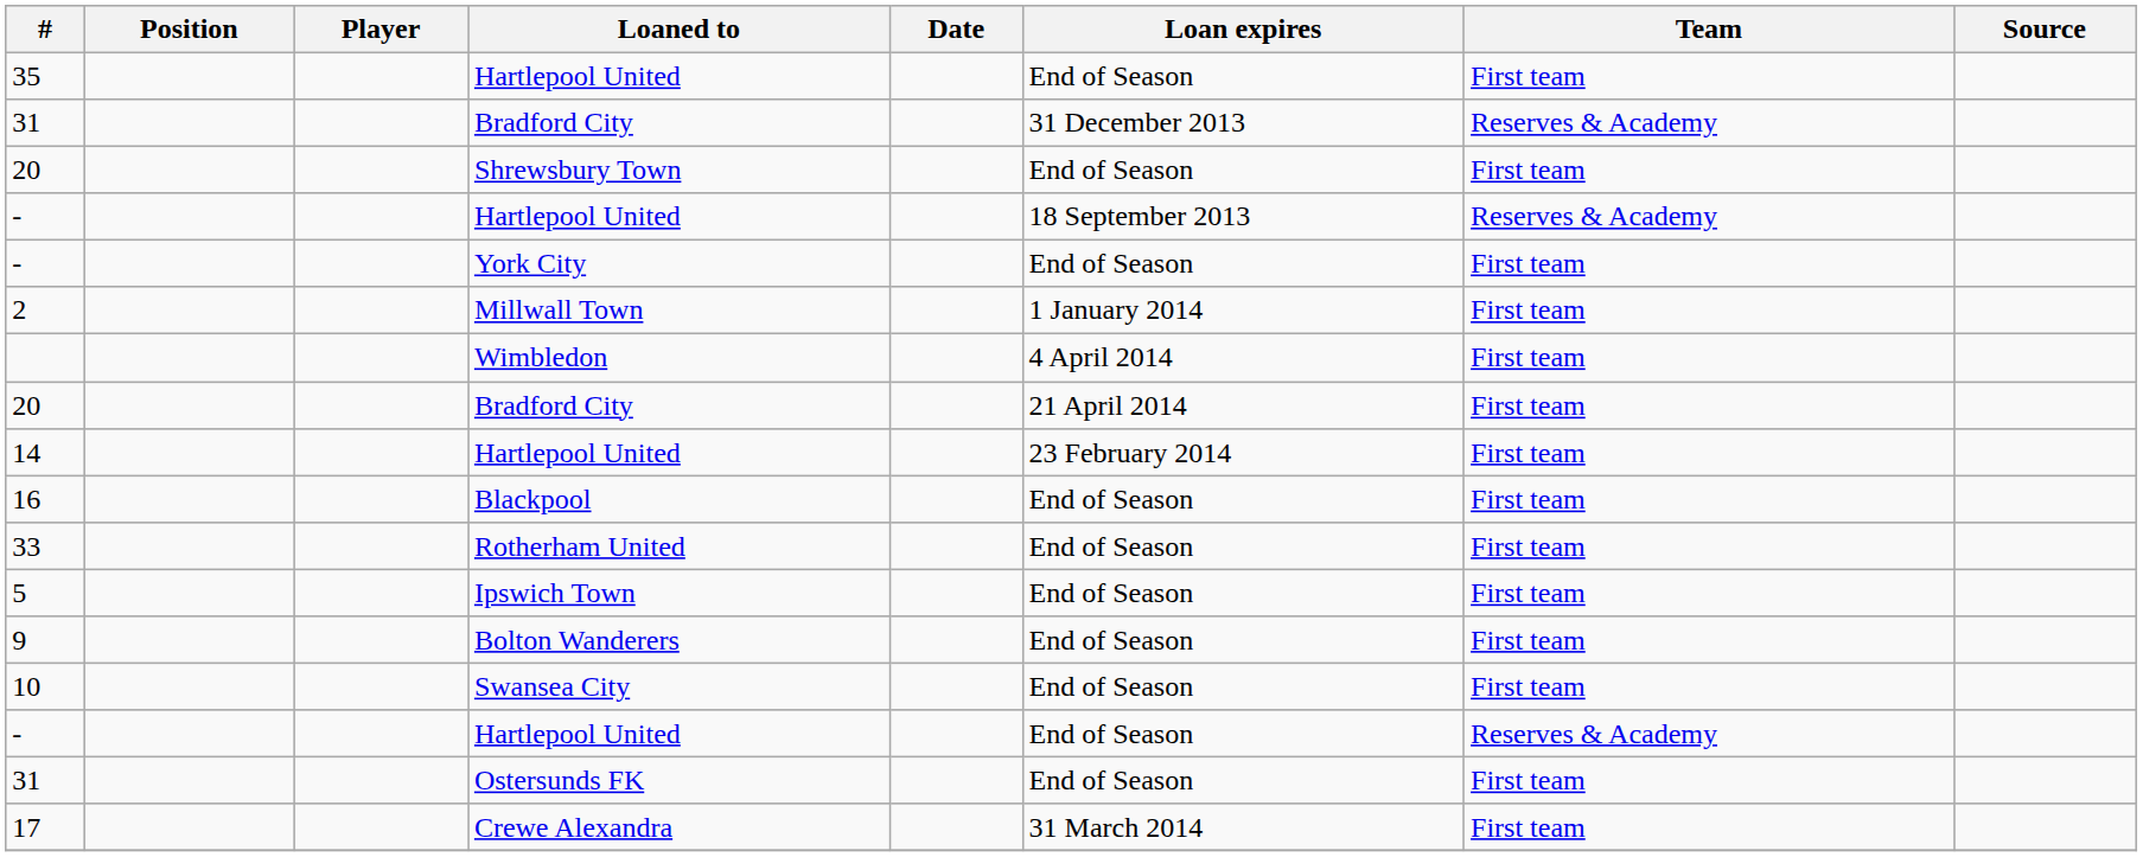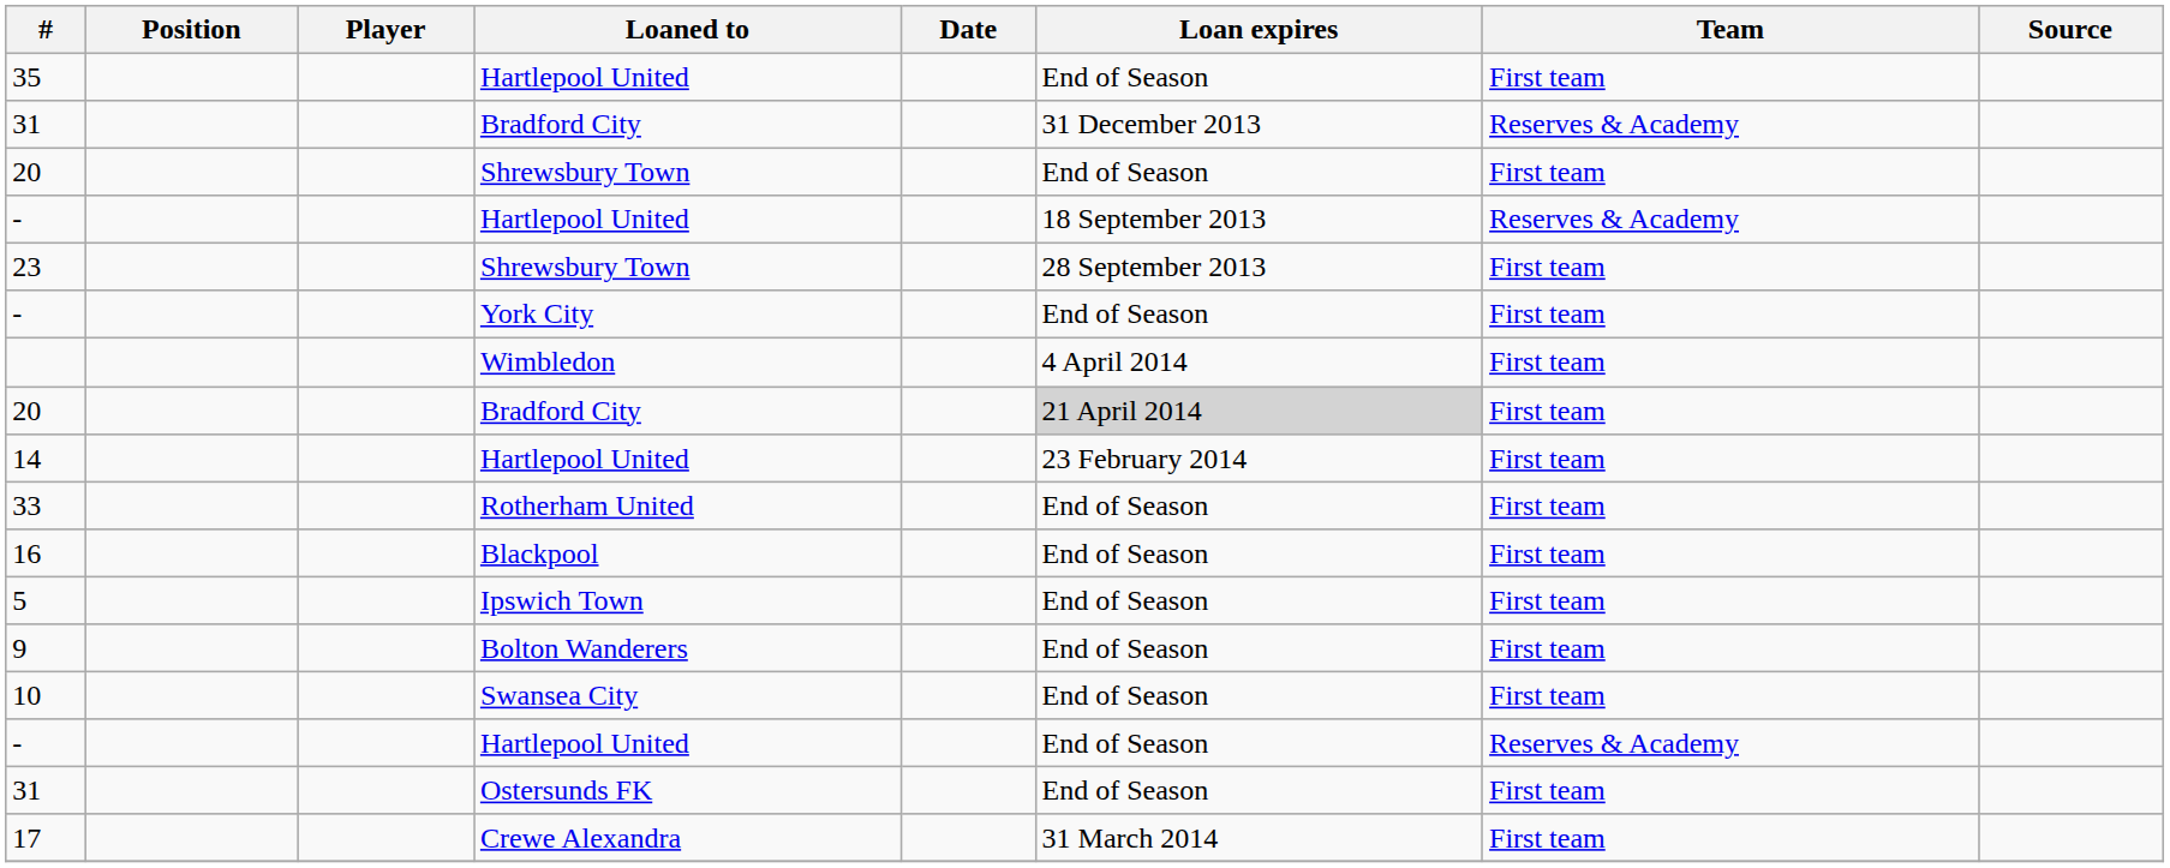+ row: 23 | Shrewsbury Town | 28 September 2013 | First team
- row: 2 | Millwall Town | 1 January 2014 | First team
20 / Bradford City | Loan expires: no background -> lightgrey background
rows swapped: 33 <-> 16
